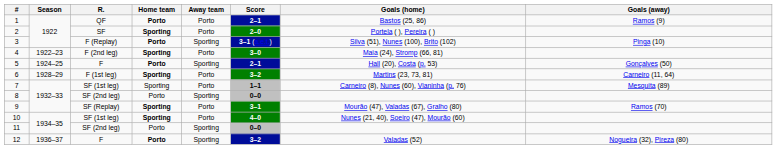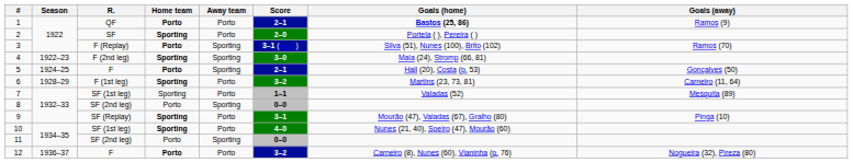1 | Goals (home): normal -> bold
3 | Goals (away): Pinga (10) -> Ramos (70)
4 | Away team: Porto -> Sporting
7 | Goals (home): Carneiro (8), Nunes (60), Vianinha (p. 76) -> Valadas (52)
9 | Goals (away): Ramos (70) -> Pinga (10)
12 | Away team: Sporting -> Porto
12 | Goals (home): Valadas (52) -> Carneiro (8), Nunes (60), Vianinha (p. 76)
